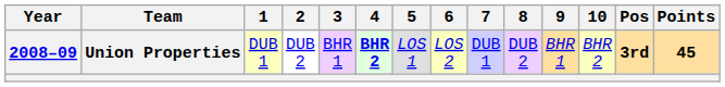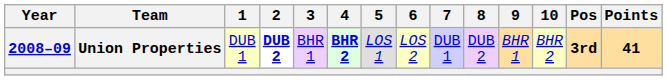Union Properties | 2: normal -> bold
Union Properties | Points: 45 -> 41
